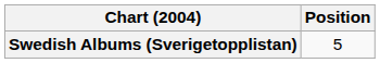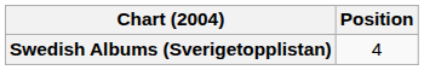Swedish Albums (Sverigetopplistan) | Position: 5 -> 4
